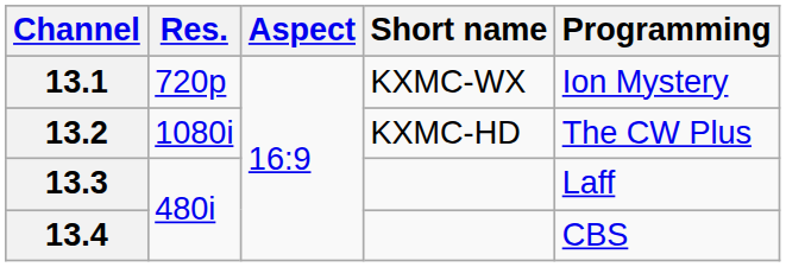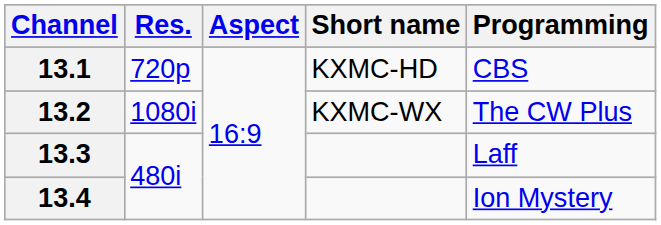13.1 | Short name: KXMC-WX -> KXMC-HD
13.1 | Programming: Ion Mystery -> CBS
13.2 | Short name: KXMC-HD -> KXMC-WX
13.4 | Programming: CBS -> Ion Mystery
